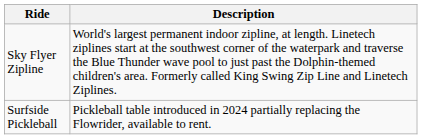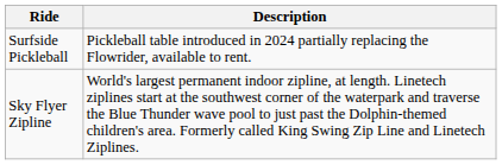rows swapped: Surfside Pickleball <-> Sky Flyer Zipline
